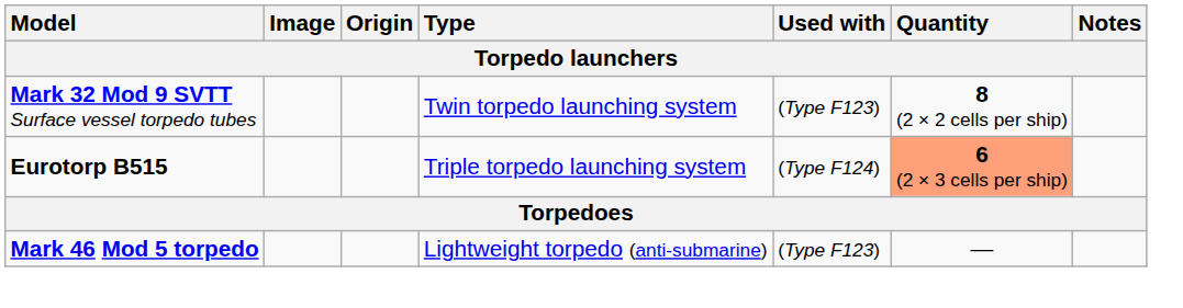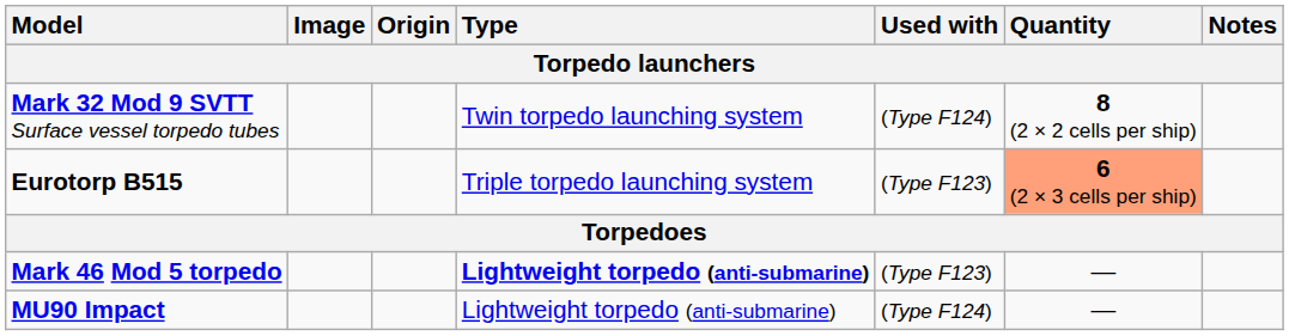Mark 32 Mod 9 SVTT Surface vessel torpedo tubes | Used with: (Type F123) -> (Type F124)
Eurotorp B515 | Used with: (Type F124) -> (Type F123)
Mark 46 Mod 5 torpedo | Type: normal -> bold
+ row: MU90 Impact | Lightweight torpedo (anti-submarine) | (Type F124) | —
